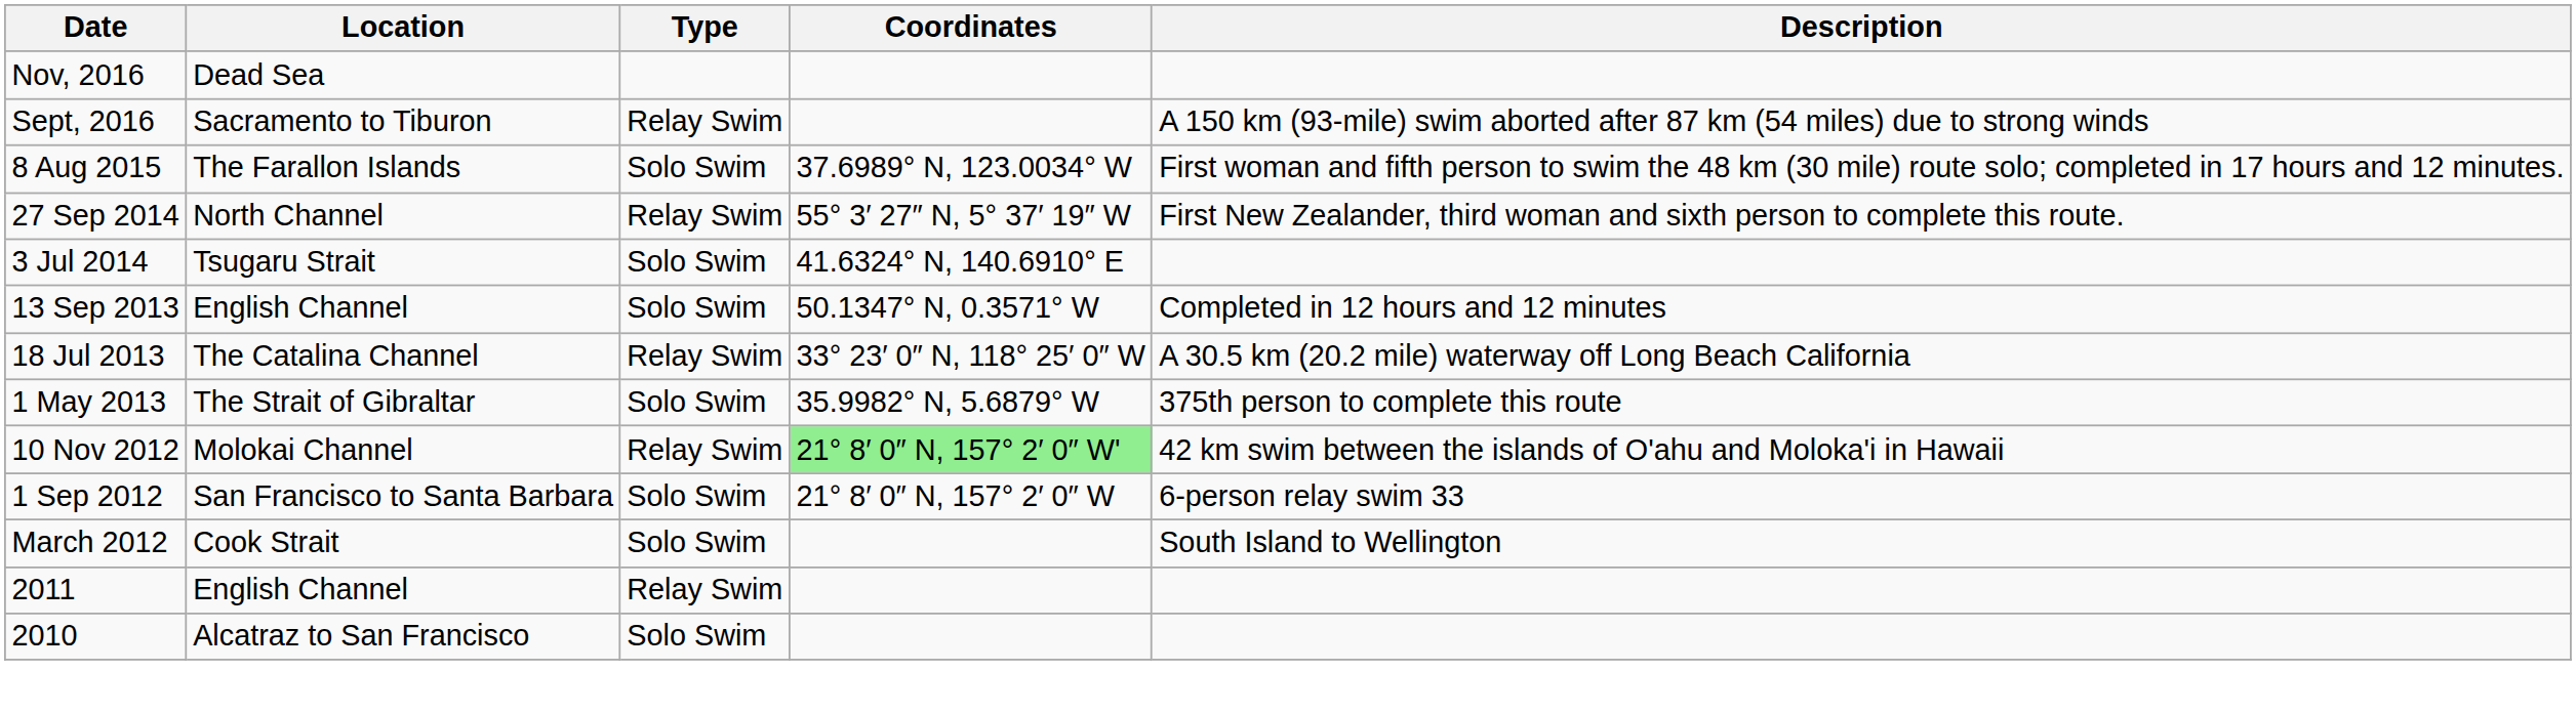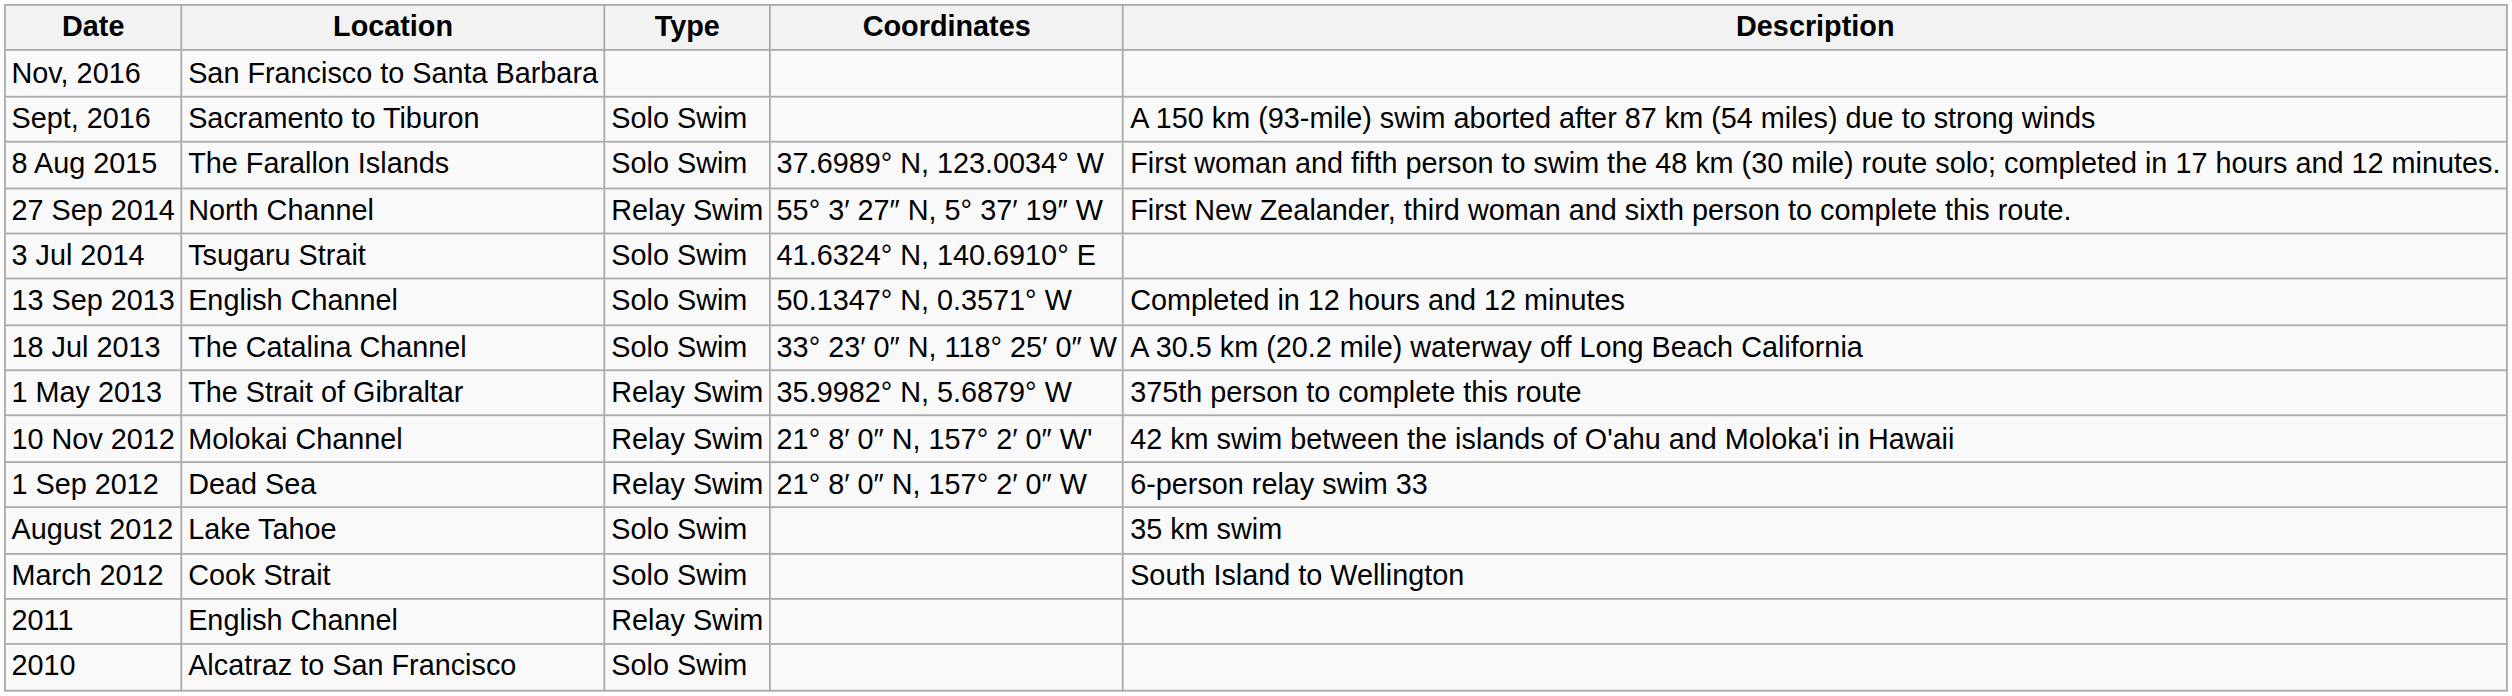Nov, 2016 | Location: Dead Sea -> San Francisco to Santa Barbara
Sept, 2016 | Type: Relay Swim -> Solo Swim
18 Jul 2013 | Type: Relay Swim -> Solo Swim
1 May 2013 | Type: Solo Swim -> Relay Swim
10 Nov 2012 | Coordinates: lightgreen background -> no background
1 Sep 2012 | Location: San Francisco to Santa Barbara -> Dead Sea
1 Sep 2012 | Type: Solo Swim -> Relay Swim
+ row: August 2012 | Lake Tahoe | Solo Swim | 35 km swim
